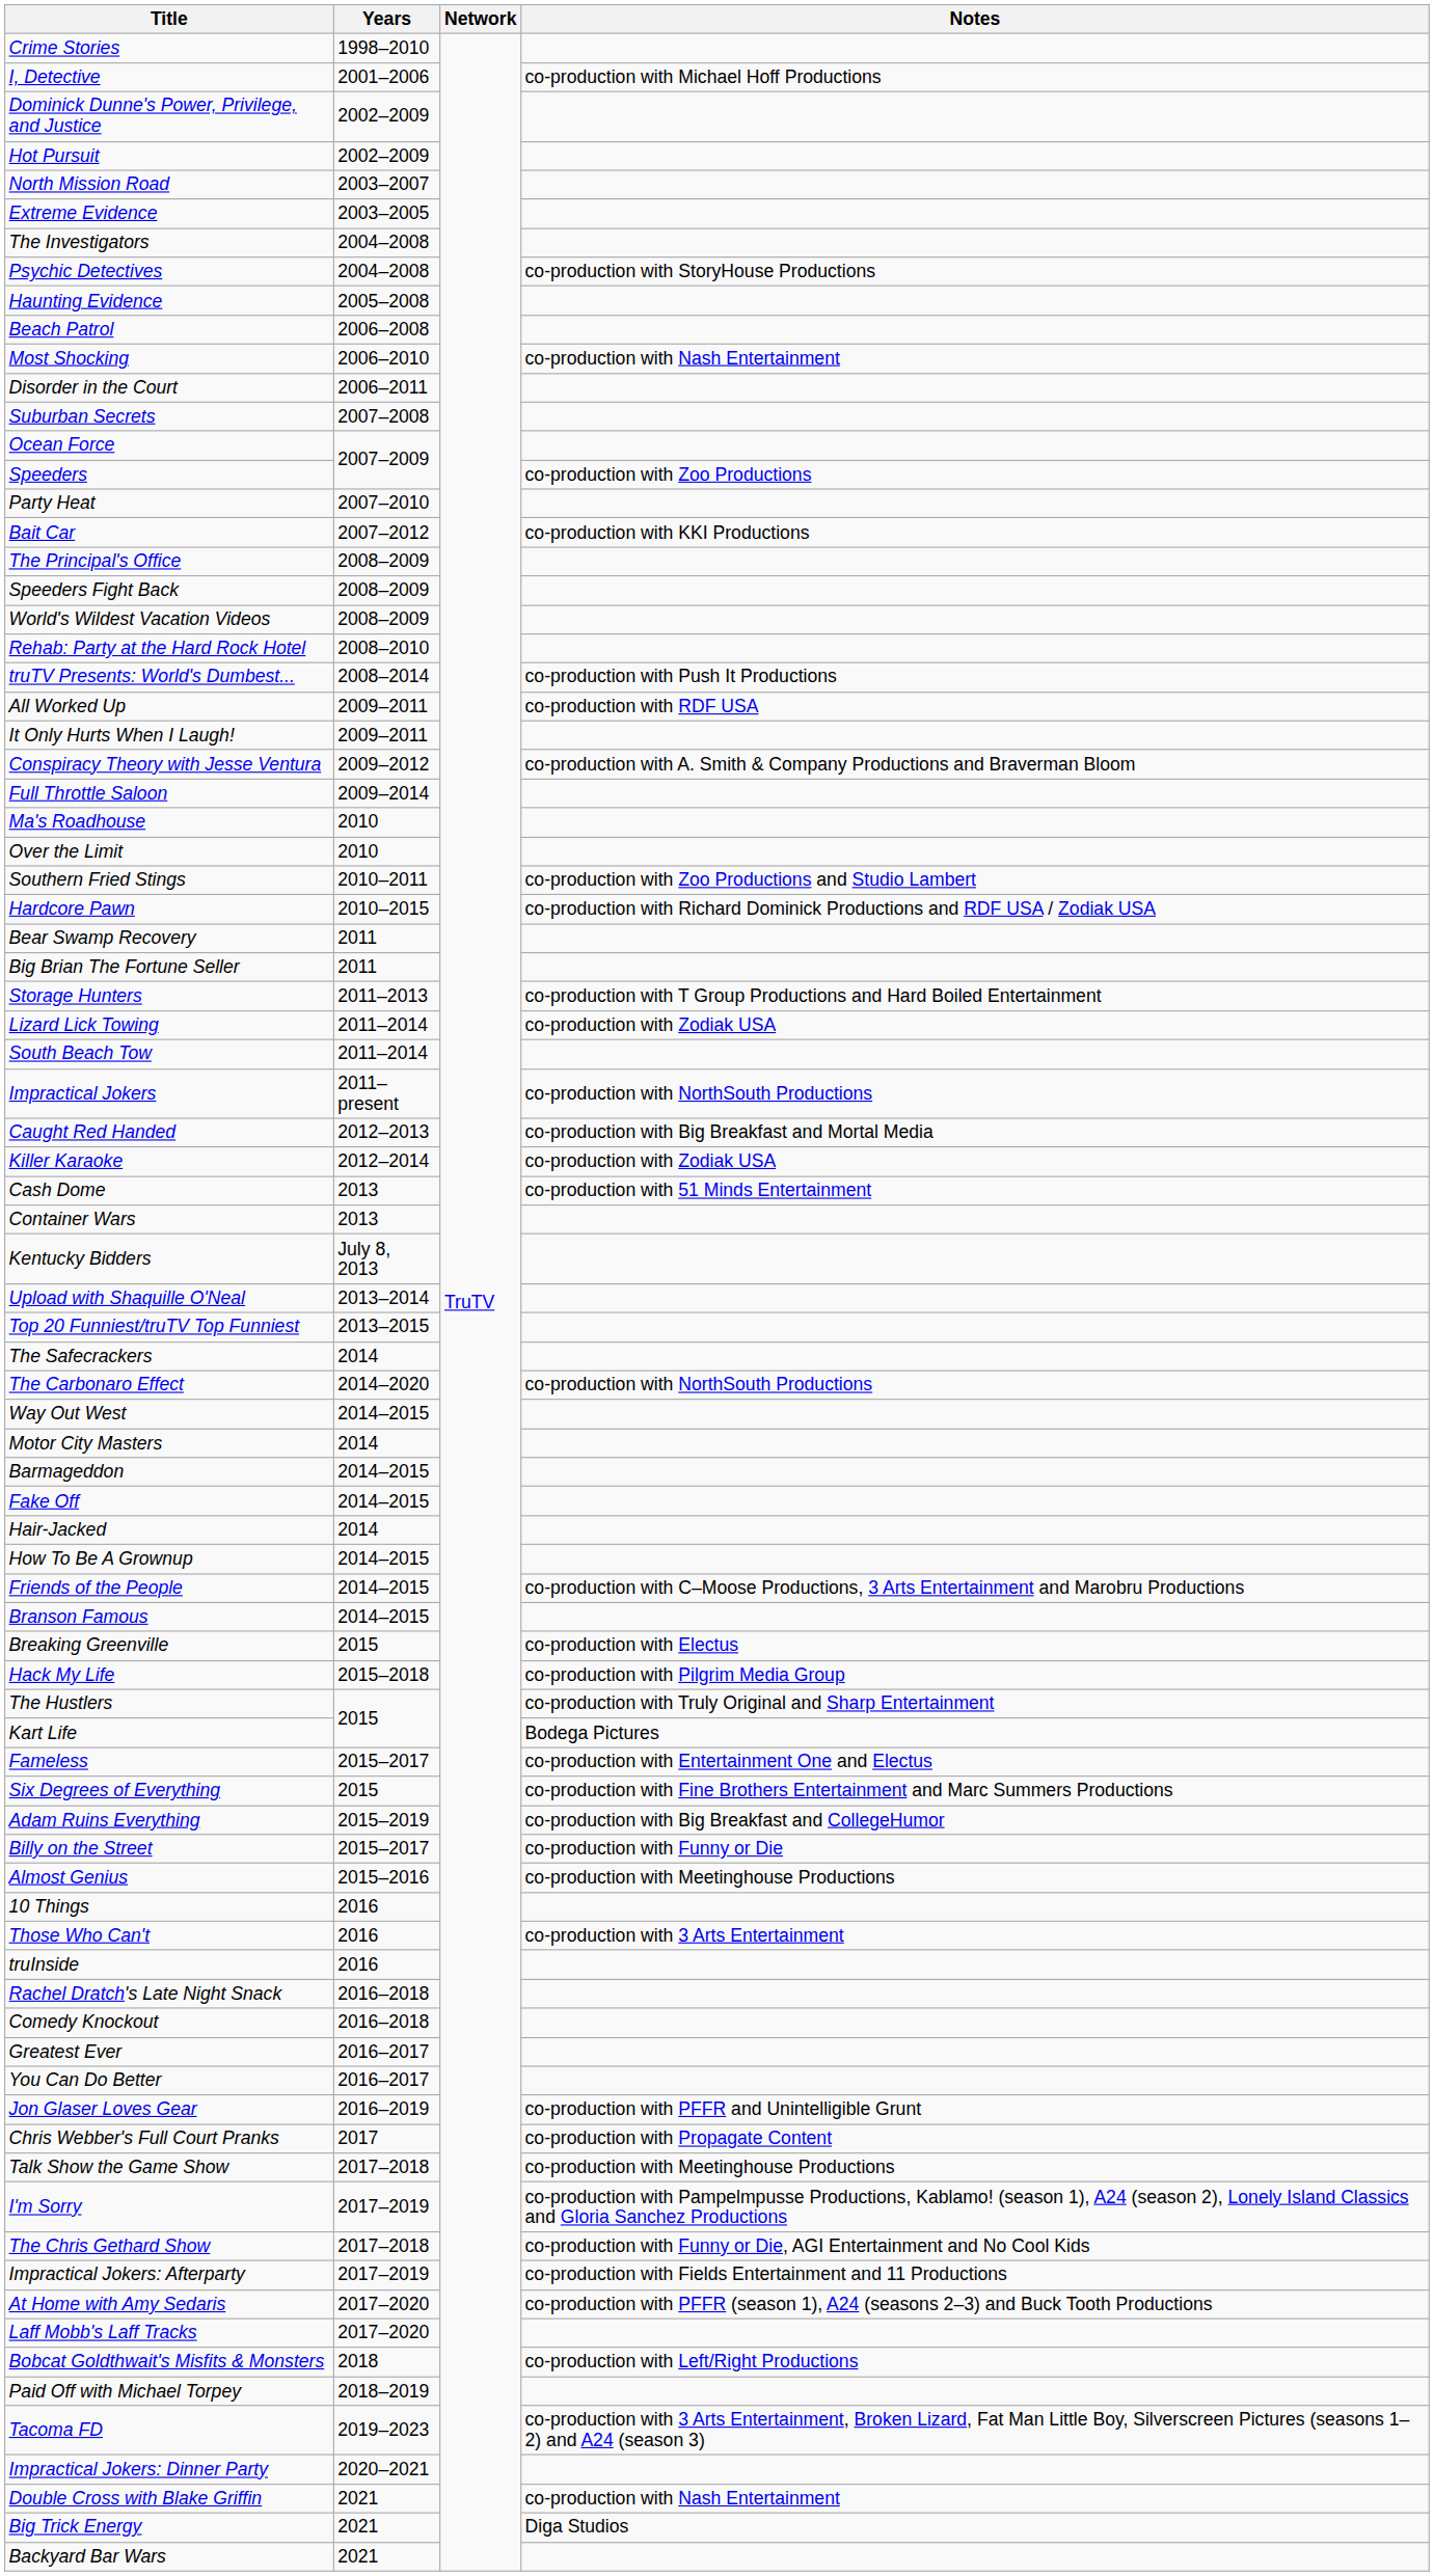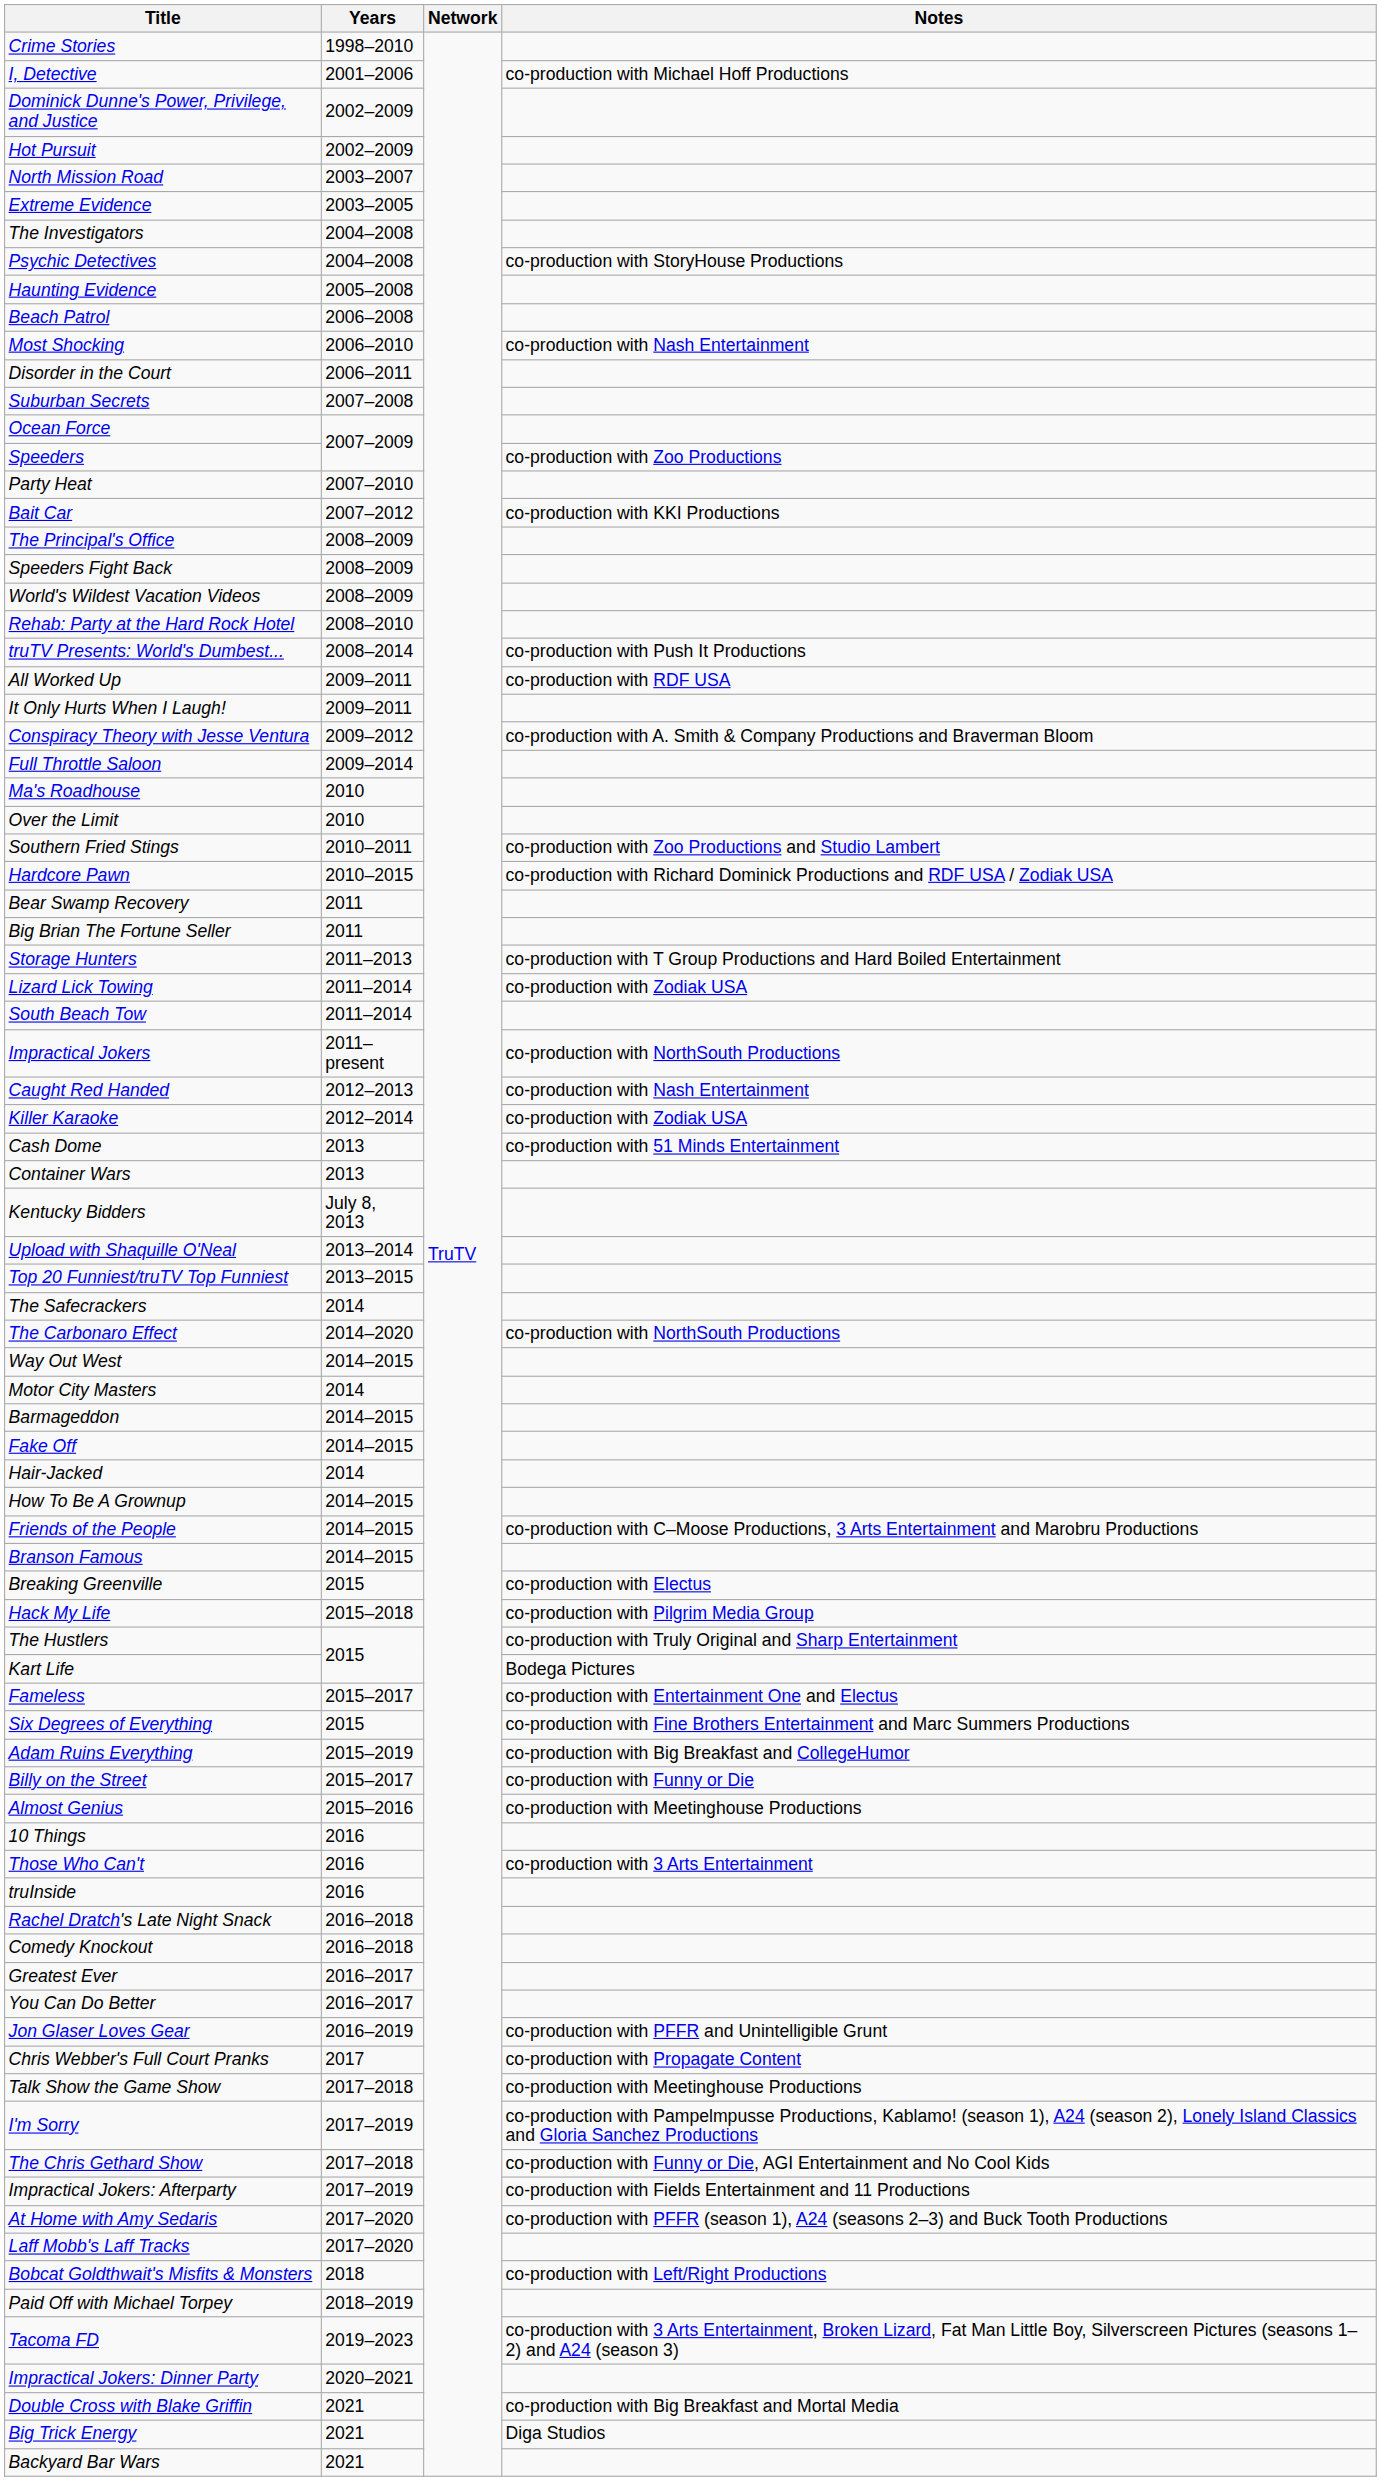Caught Red Handed | Notes: co-production with Big Breakfast and Mortal Media -> co-production with Nash Entertainment
Double Cross with Blake Griffin | Notes: co-production with Nash Entertainment -> co-production with Big Breakfast and Mortal Media
